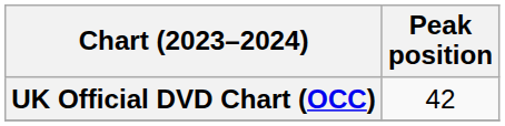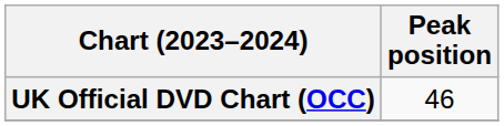UK Official DVD Chart (OCC) | Peak position: 42 -> 46
